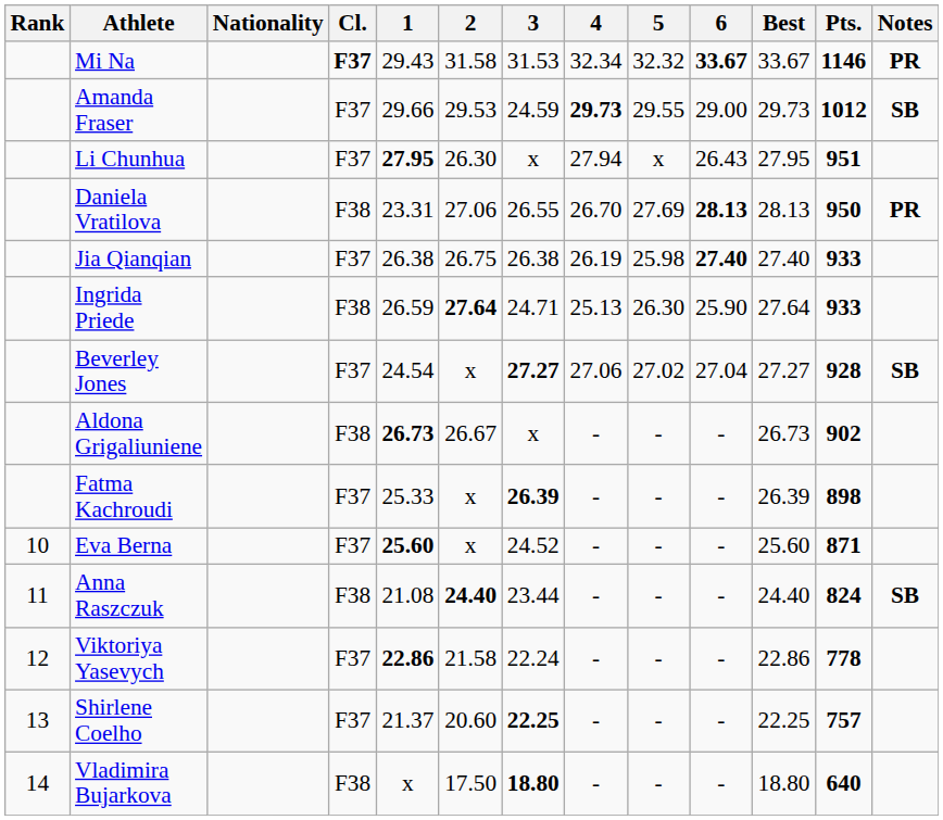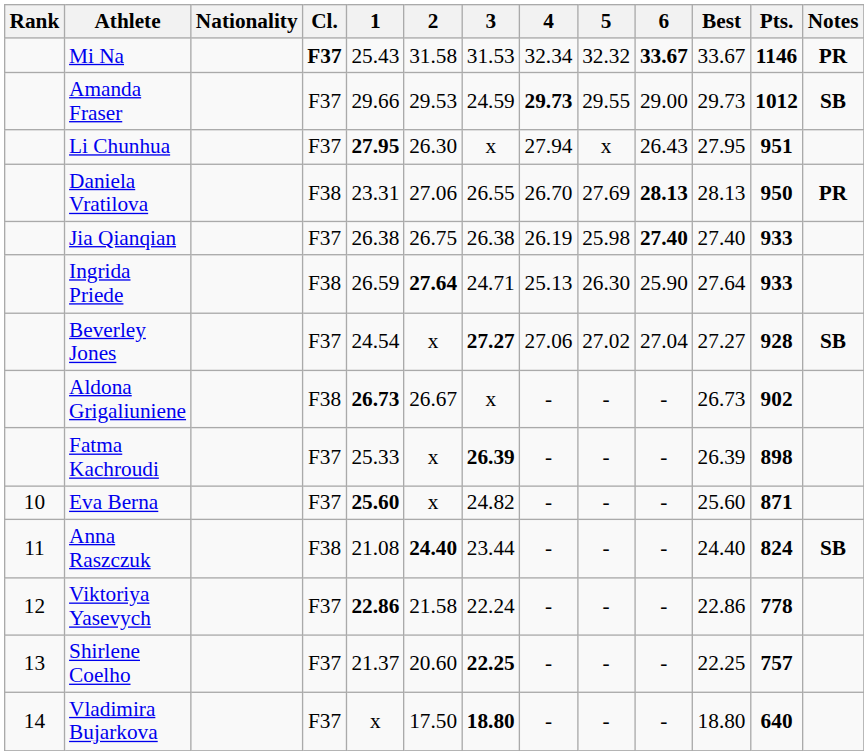Mi Na | 1: 29.43 -> 25.43
Eva Berna | 3: 24.52 -> 24.82
Vladimira Bujarkova | Cl.: F38 -> F37
